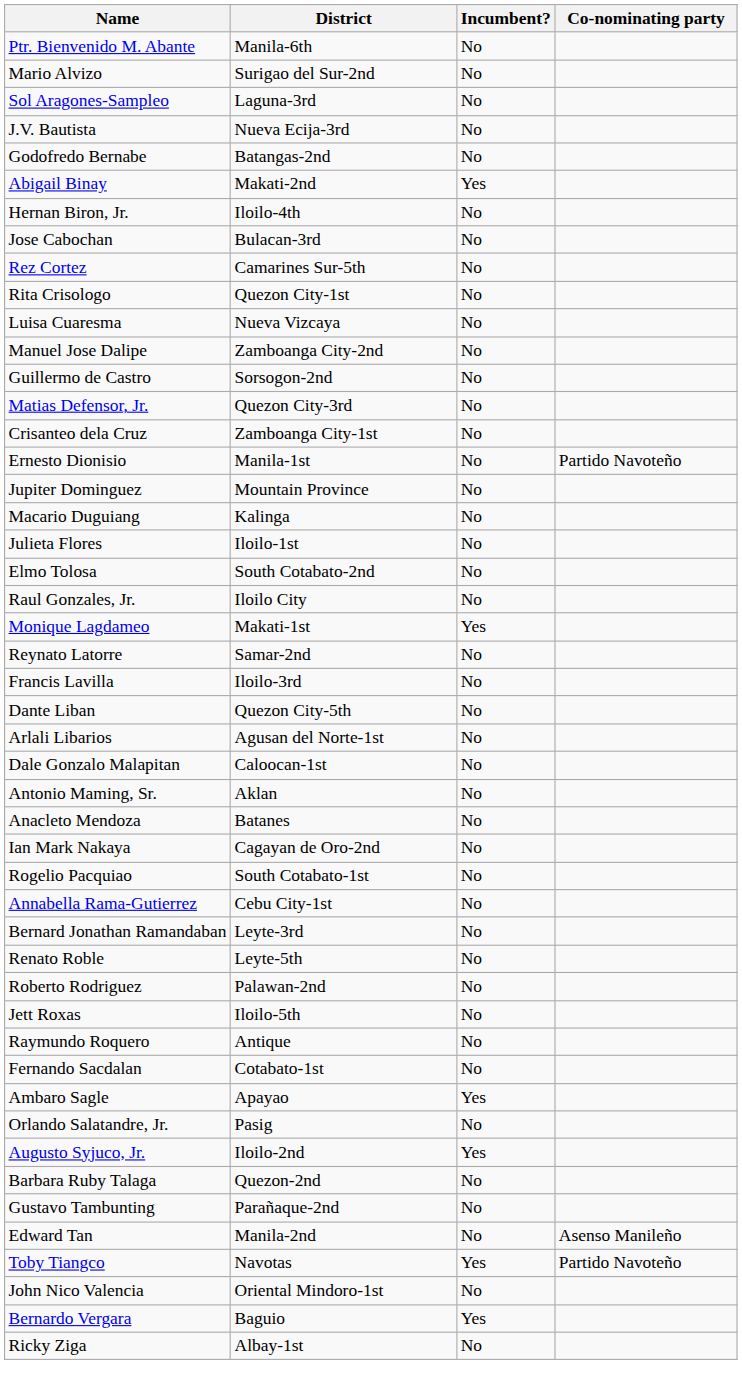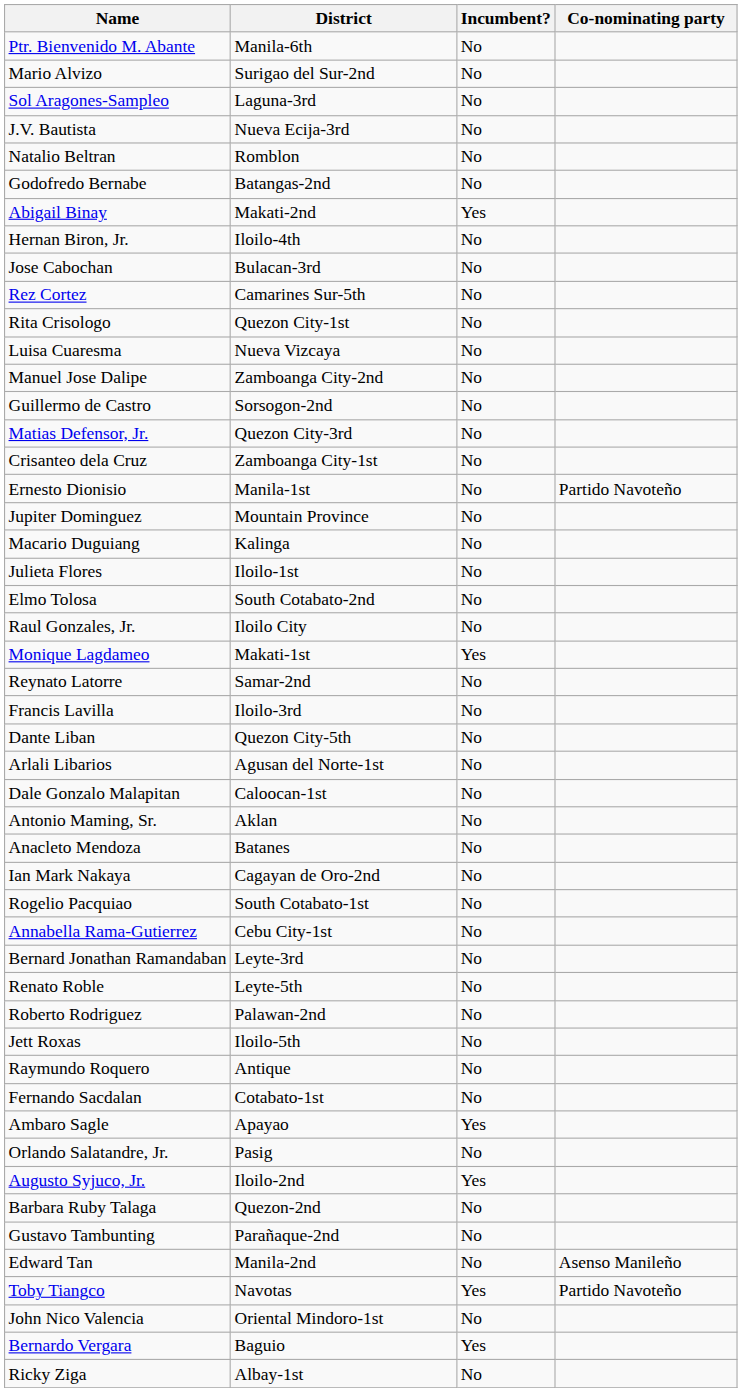+ row: Natalio Beltran | Romblon | No
